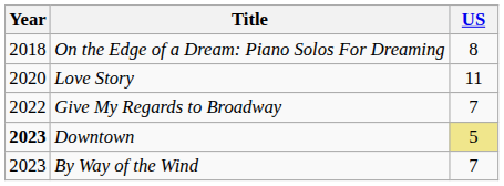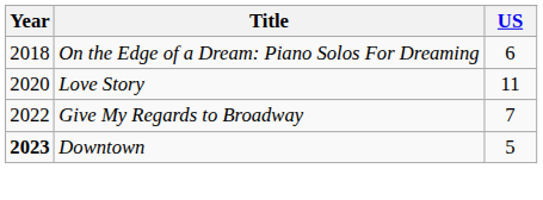On the Edge of a Dream: Piano Solos For Dreaming | US: 8 -> 6
Downtown | US: khaki background -> no background
- row: 2023 | By Way of the Wind | 7
